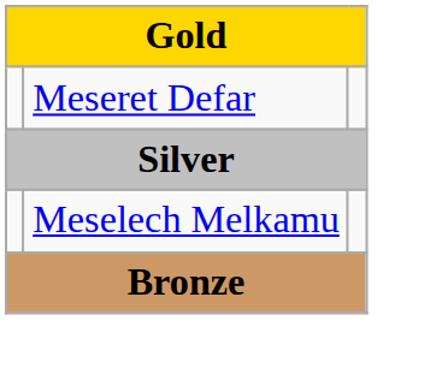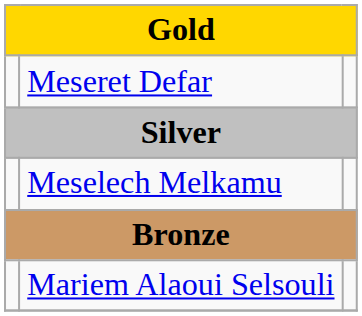+ row: Mariem Alaoui Selsouli
